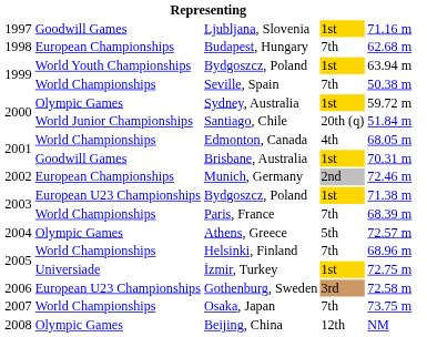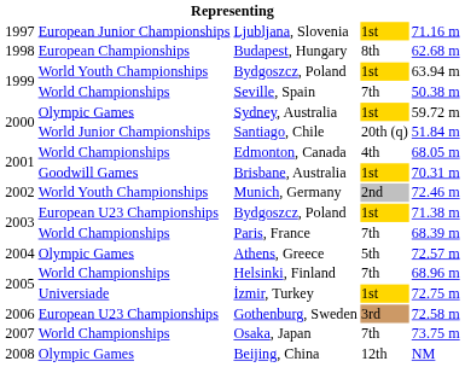Ljubljana, Slovenia | column 2: Goodwill Games -> European Junior Championships
Budapest, Hungary | column 4: 7th -> 8th
Munich, Germany | column 2: European Championships -> World Youth Championships
